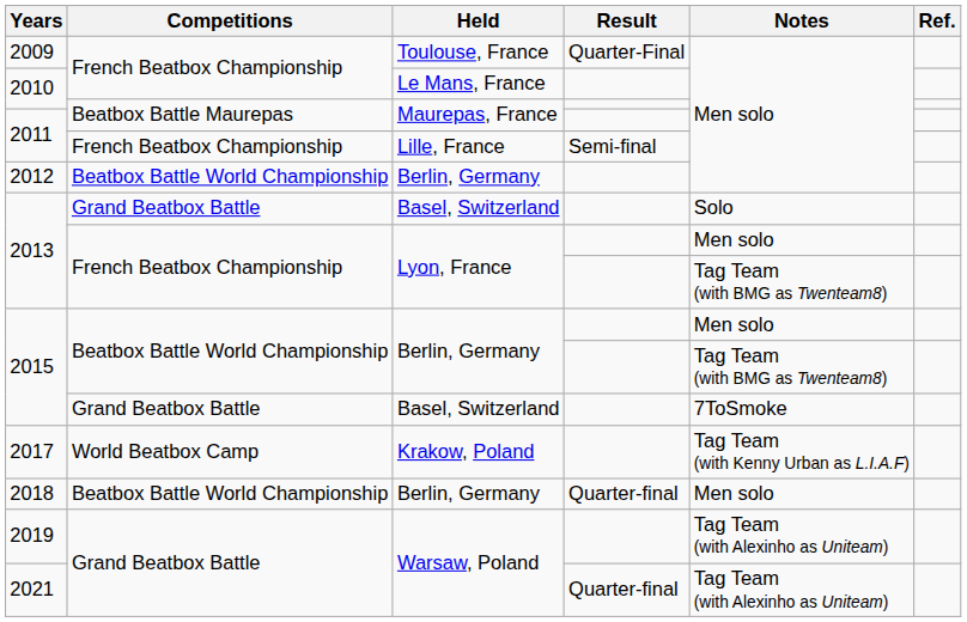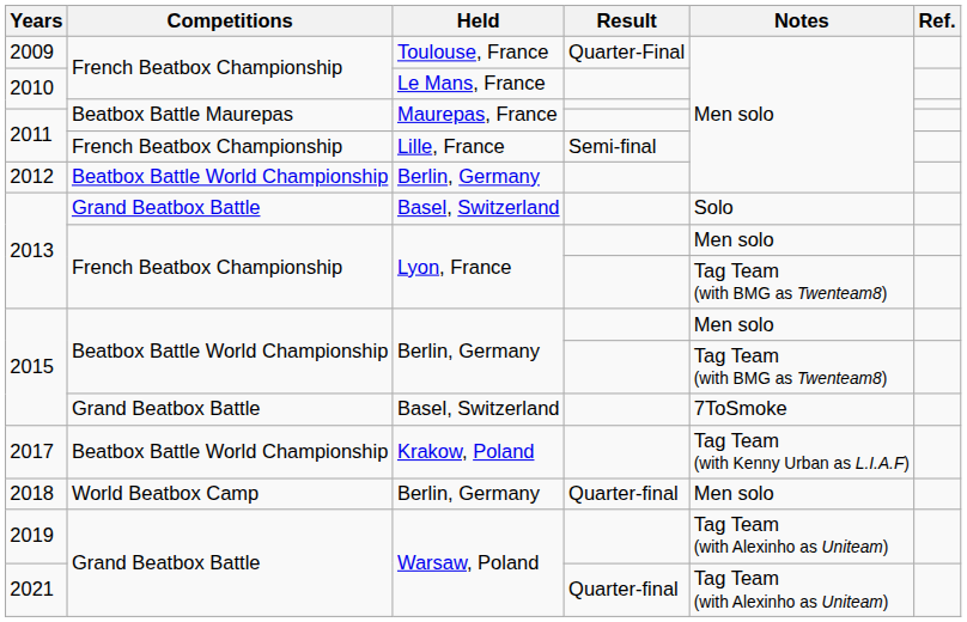2017 | Competitions: World Beatbox Camp -> Beatbox Battle World Championship
2018 | Competitions: Beatbox Battle World Championship -> World Beatbox Camp
